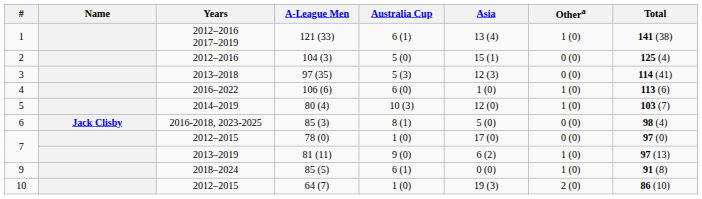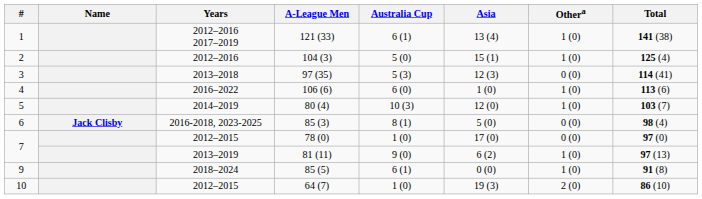104 (3) | Othera: 0 (0) -> 1 (0)
